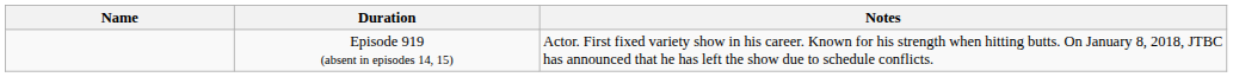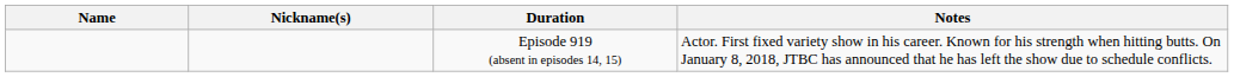+ column: Nickname(s)
